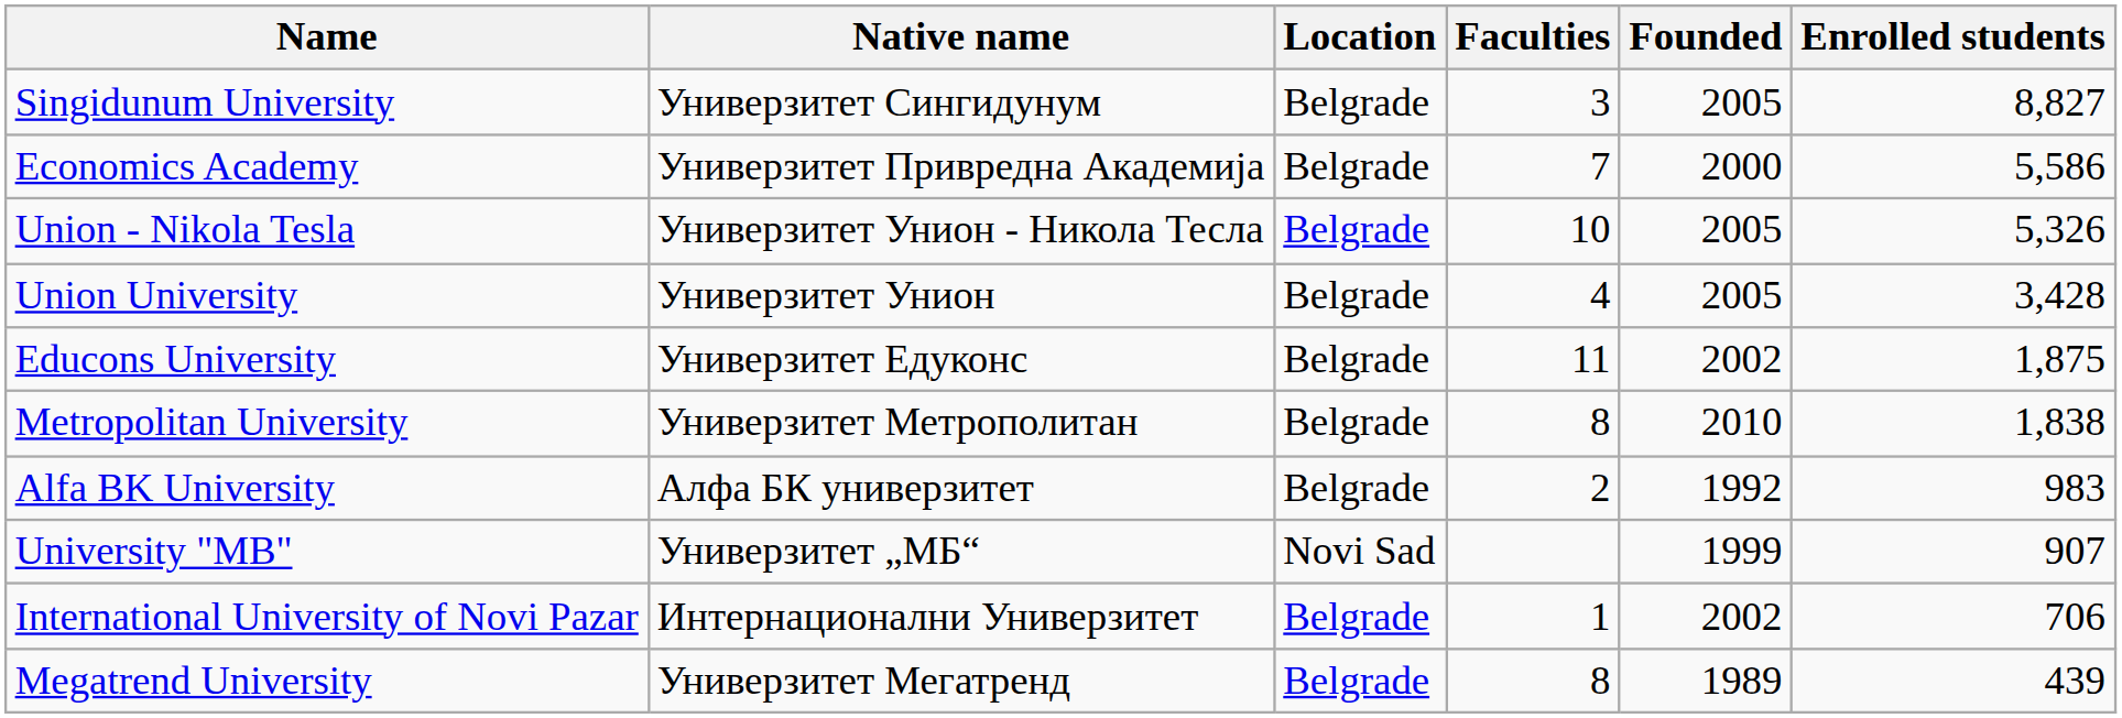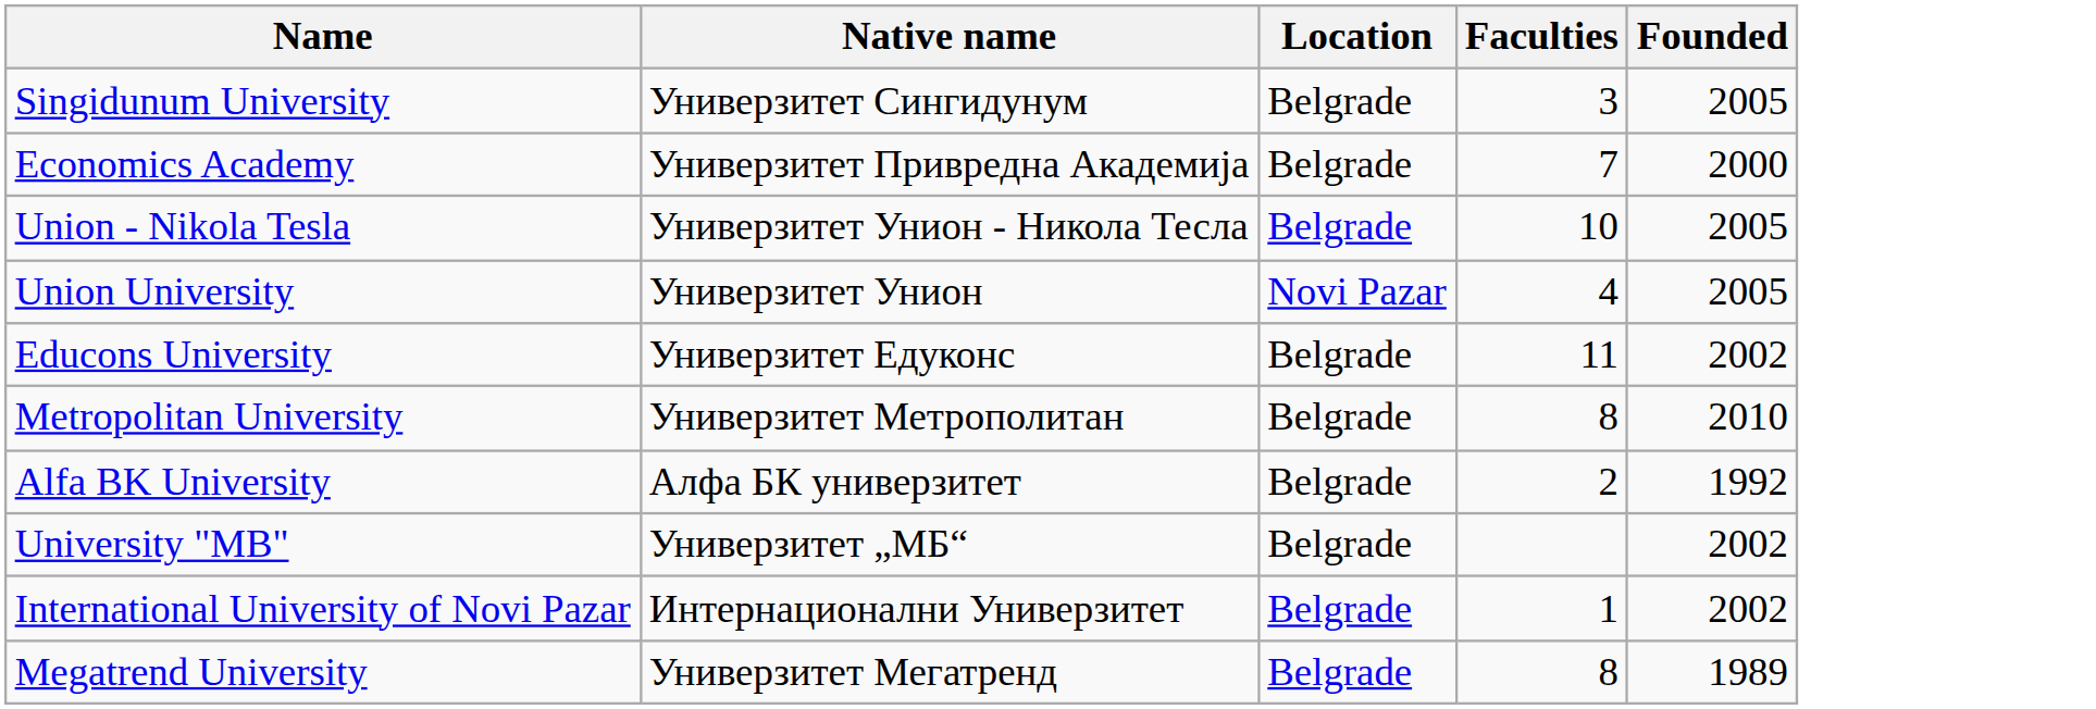- column: Enrolled students | 8,827 | 5,586 | 5,326 | 3,428 | 1,875 | 1,838 | 983 | 907 | 706 | 439
Union University | Location: Belgrade -> Novi Pazar
University "MB" | Location: Novi Sad -> Belgrade
University "MB" | Founded: 1999 -> 2002
